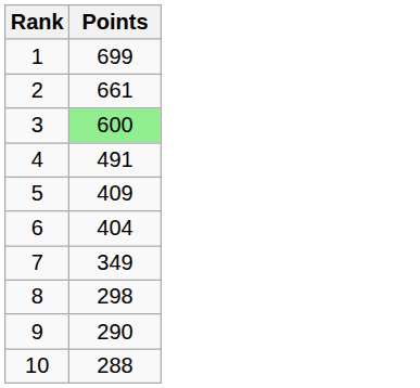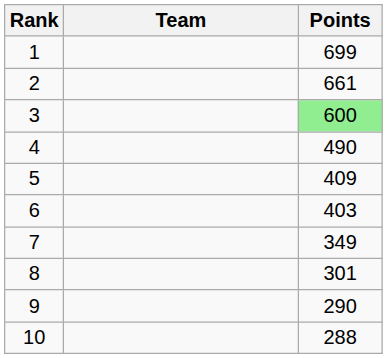+ column: Team
4 | Points: 491 -> 490
6 | Points: 404 -> 403
8 | Points: 298 -> 301
